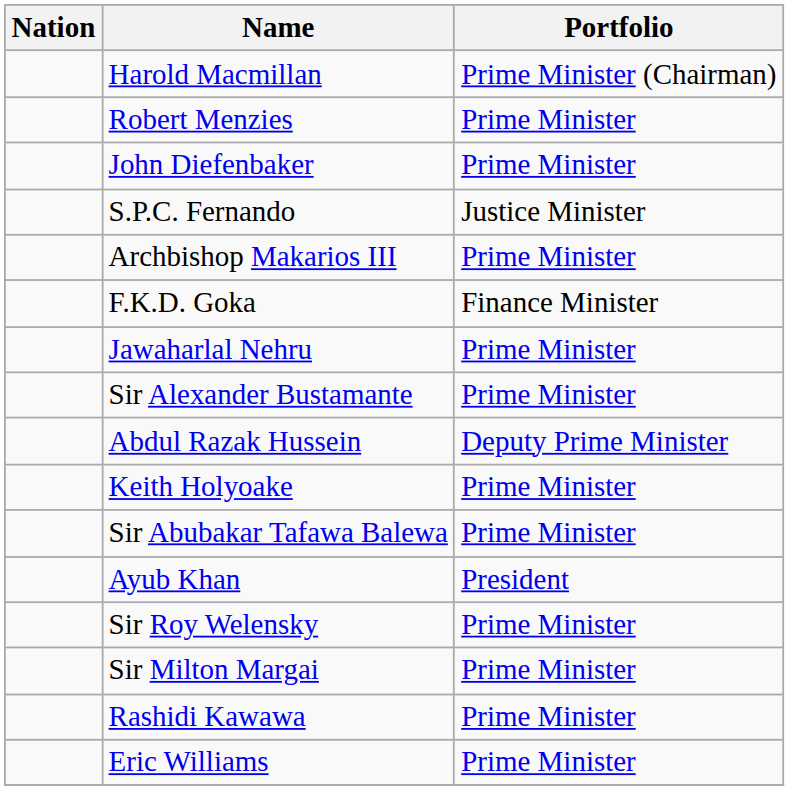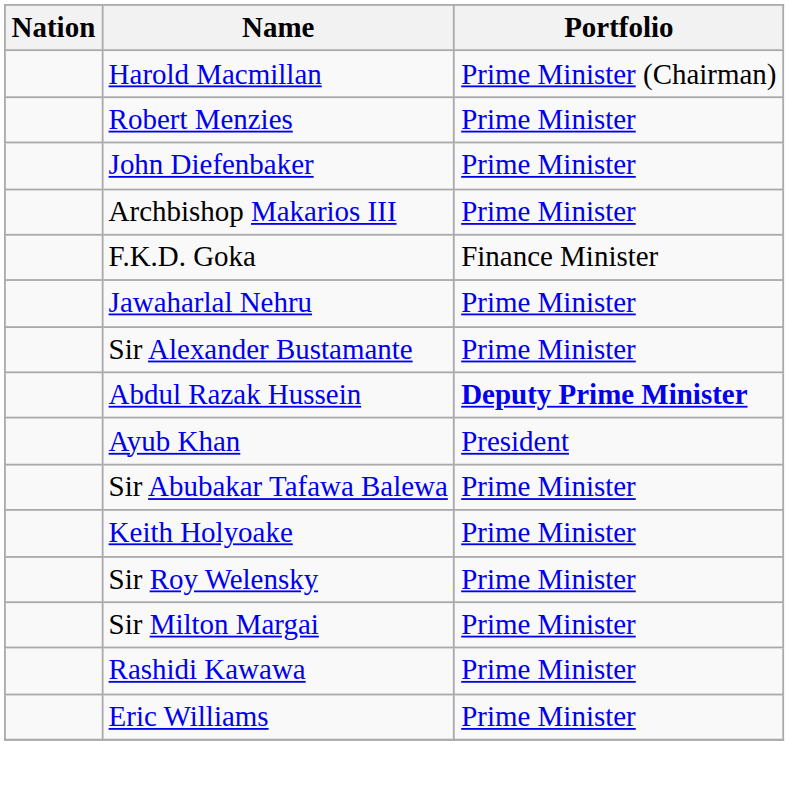- row: S.P.C. Fernando | Justice Minister
Abdul Razak Hussein | Portfolio: normal -> bold
rows swapped: Keith Holyoake <-> Ayub Khan
